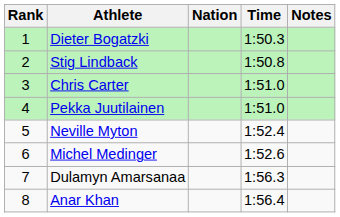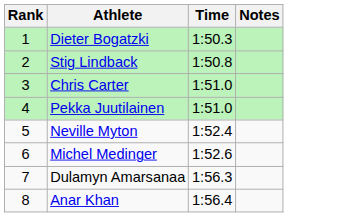- column: Nation
